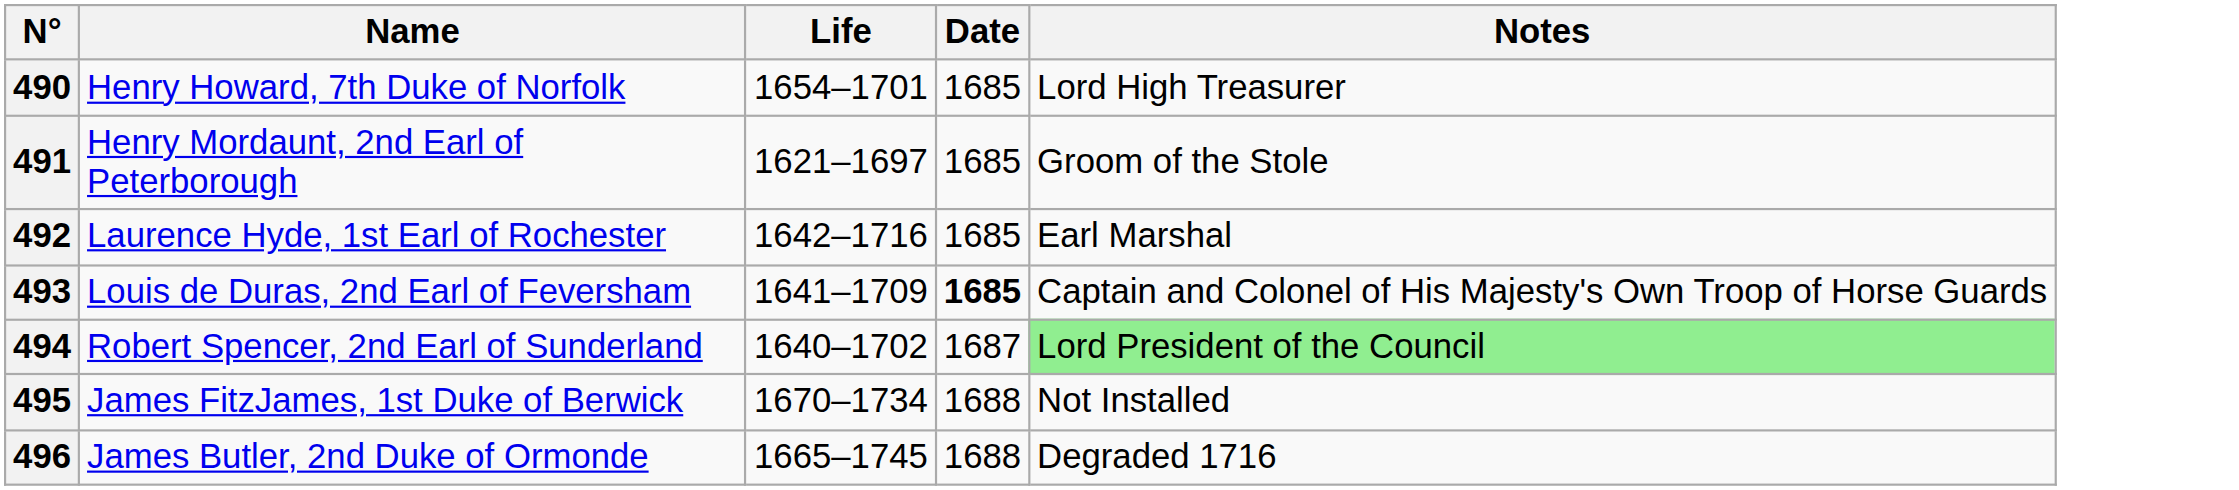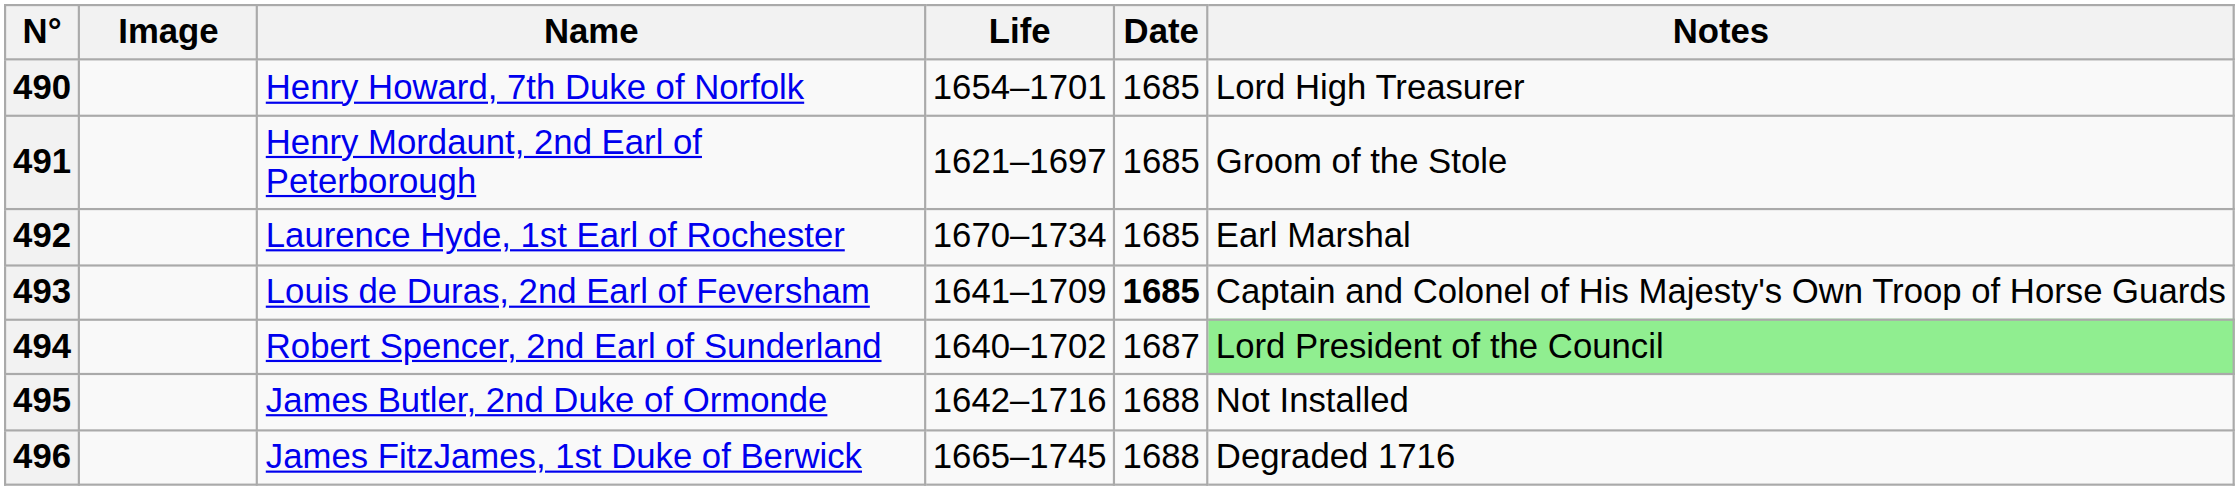+ column: Image
492 | Life: 1642–1716 -> 1670–1734
495 | Name: James FitzJames, 1st Duke of Berwick -> James Butler, 2nd Duke of Ormonde
495 | Life: 1670–1734 -> 1642–1716
496 | Name: James Butler, 2nd Duke of Ormonde -> James FitzJames, 1st Duke of Berwick
